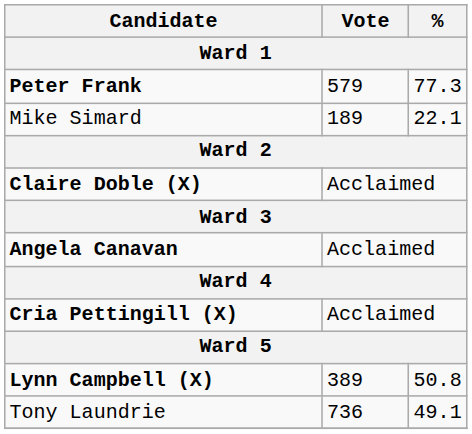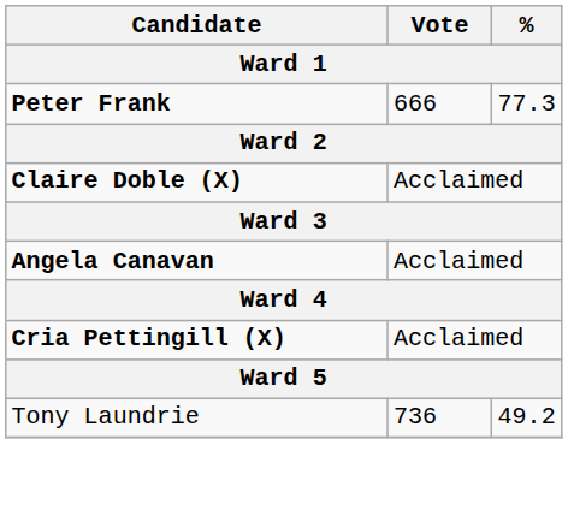Peter Frank | Vote: 579 -> 666
- row: Mike Simard | 189 | 22.1
- row: Lynn Campbell (X) | 389 | 50.8
Tony Laundrie | %: 49.1 -> 49.2
